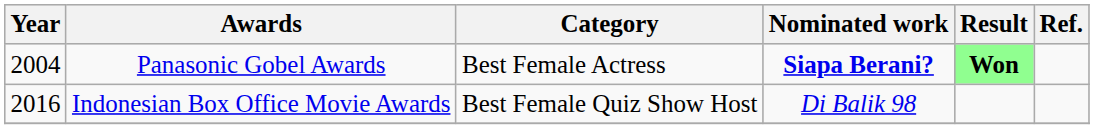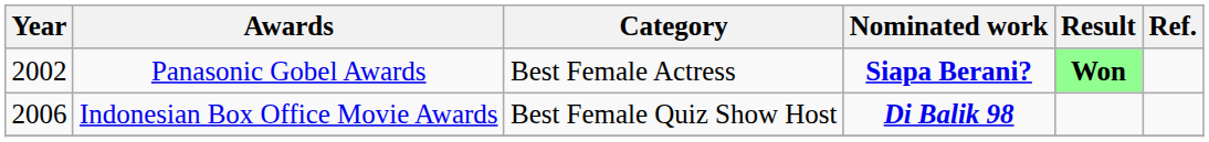Panasonic Gobel Awards | Year: 2004 -> 2002
Indonesian Box Office Movie Awards | Year: 2016 -> 2006
Indonesian Box Office Movie Awards | Nominated work: normal -> bold
